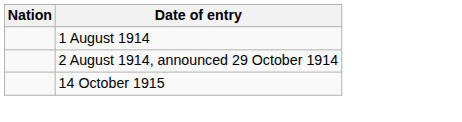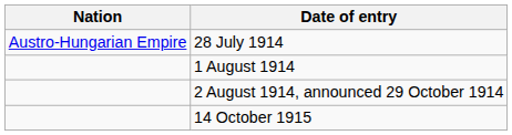+ row: Austro-Hungarian Empire | 28 July 1914
